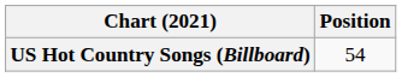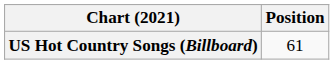US Hot Country Songs (Billboard) | Position: 54 -> 61
